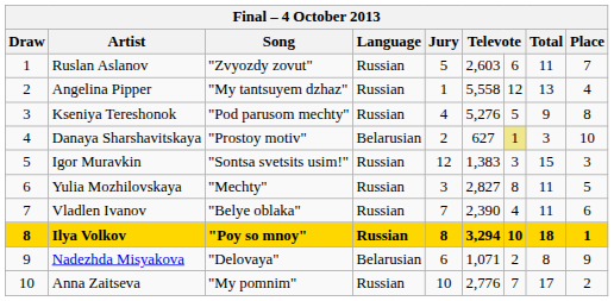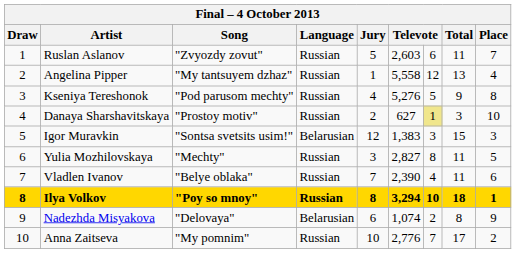Danaya Sharshavitskaya | Language: Belarusian -> Russian
Igor Muravkin | Language: Russian -> Belarusian
Nadezhda Misyakova | column 6: 1,071 -> 1,074
